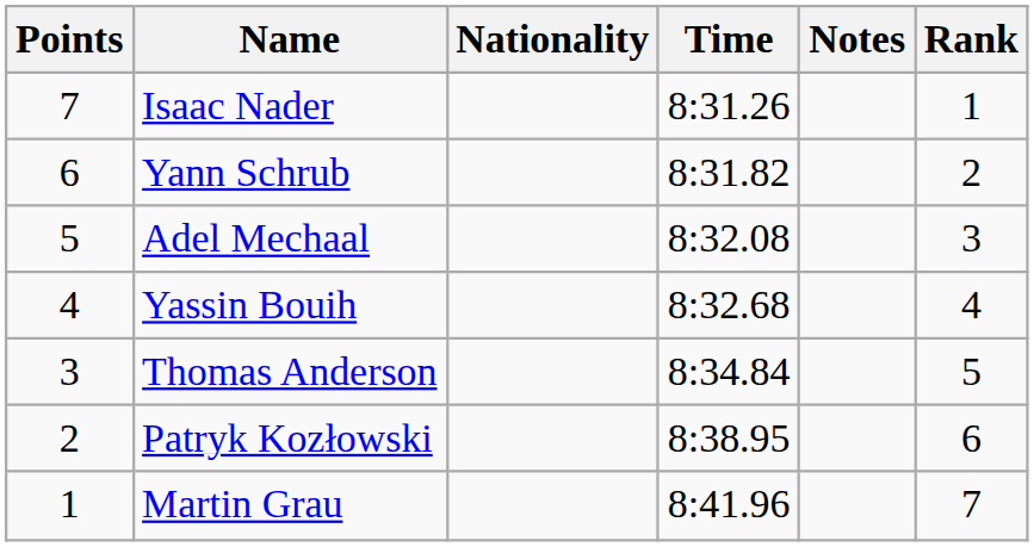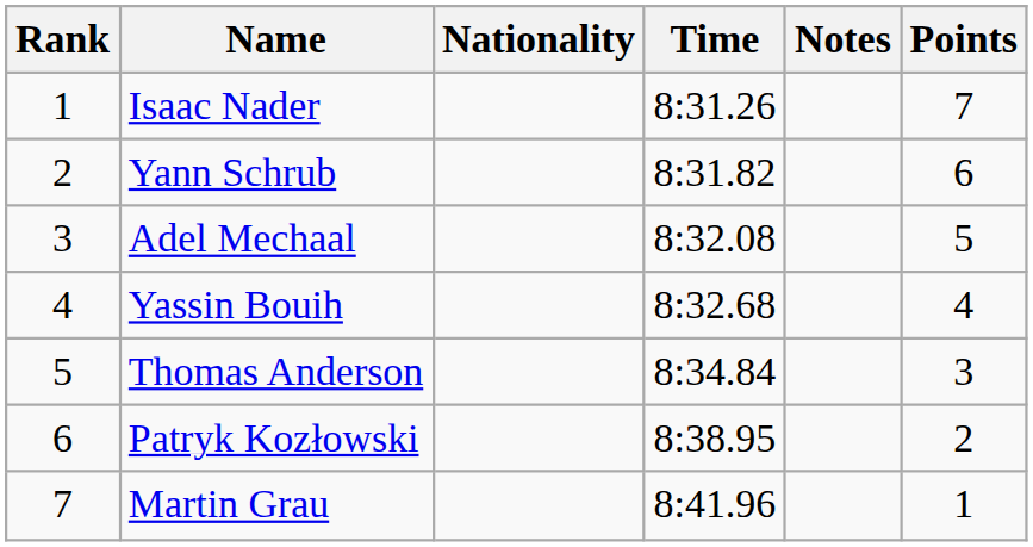columns swapped: Rank <-> Points
